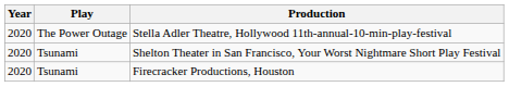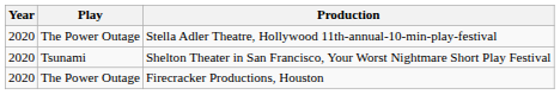Firecracker Productions, Houston | Play: Tsunami -> The Power Outage
